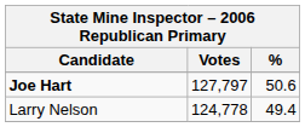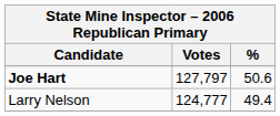Larry Nelson | Votes: 124,778 -> 124,777
